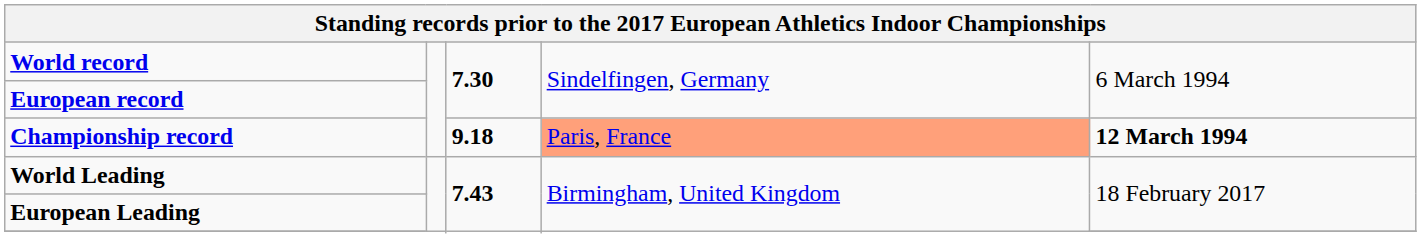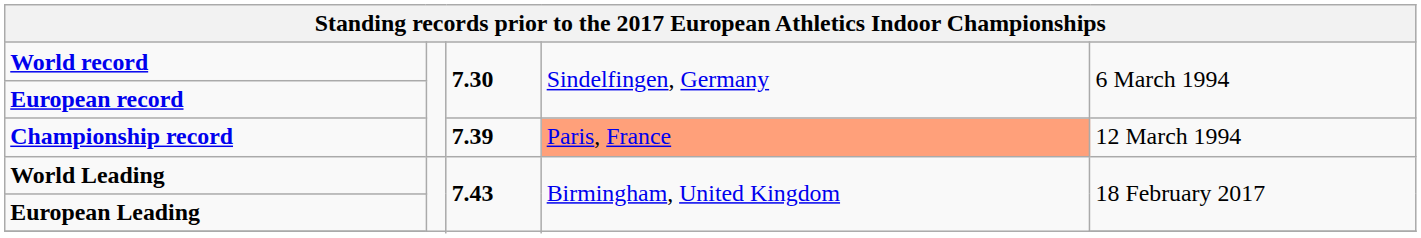Championship record | column 3: 9.18 -> 7.39
Championship record | column 5: bold -> normal
